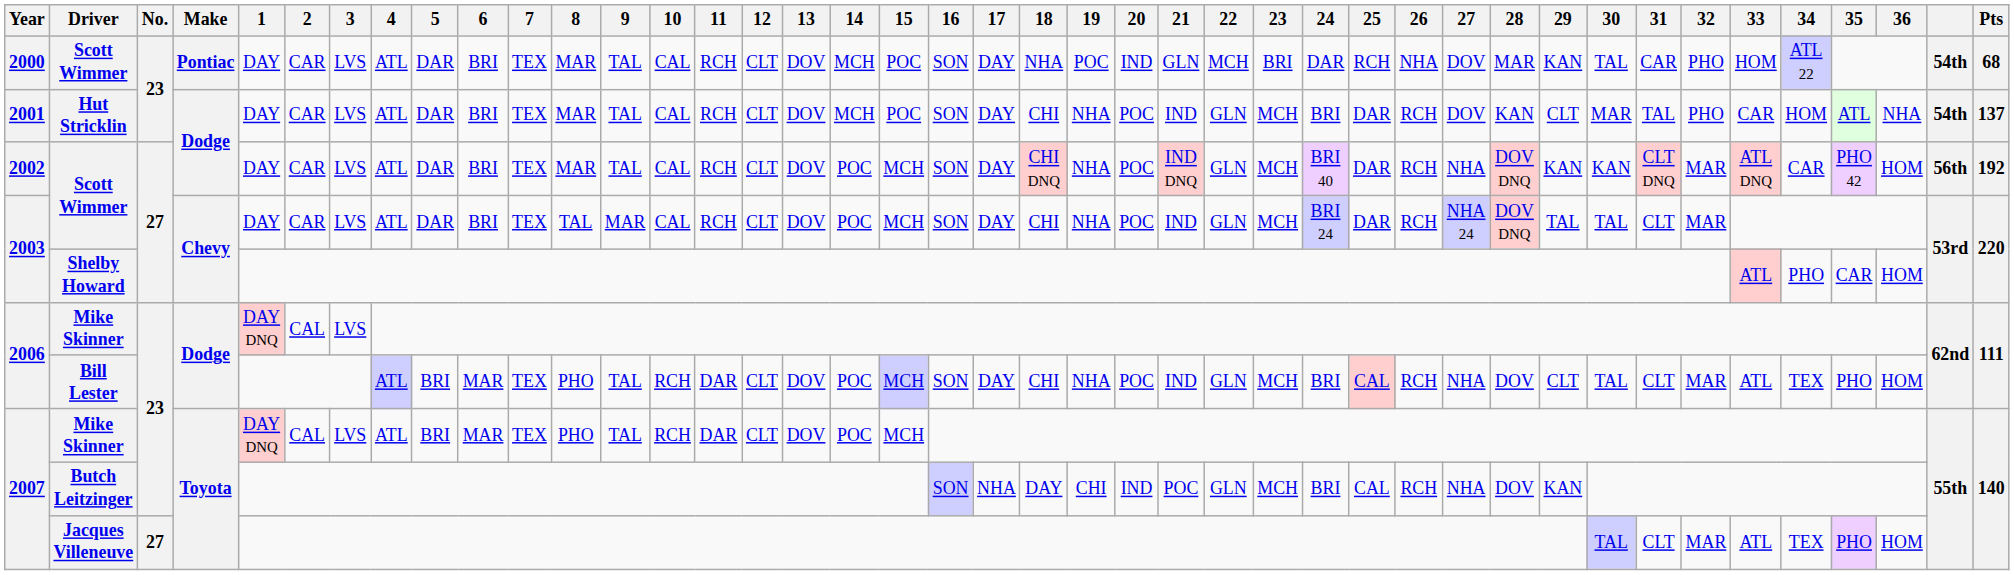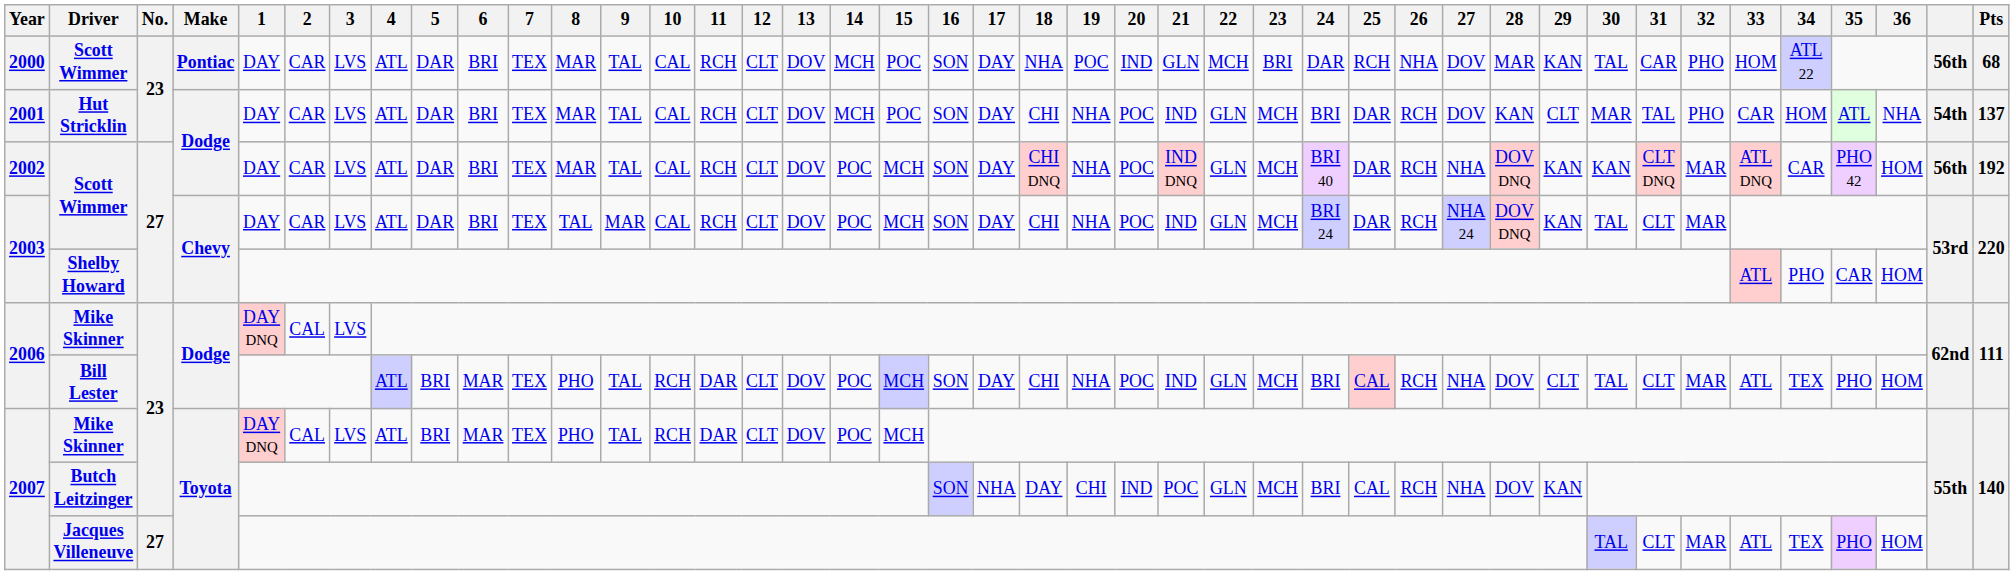2000 / Scott Wimmer | column 41: 54th -> 56th
2003 / Scott Wimmer | 29: TAL -> KAN
